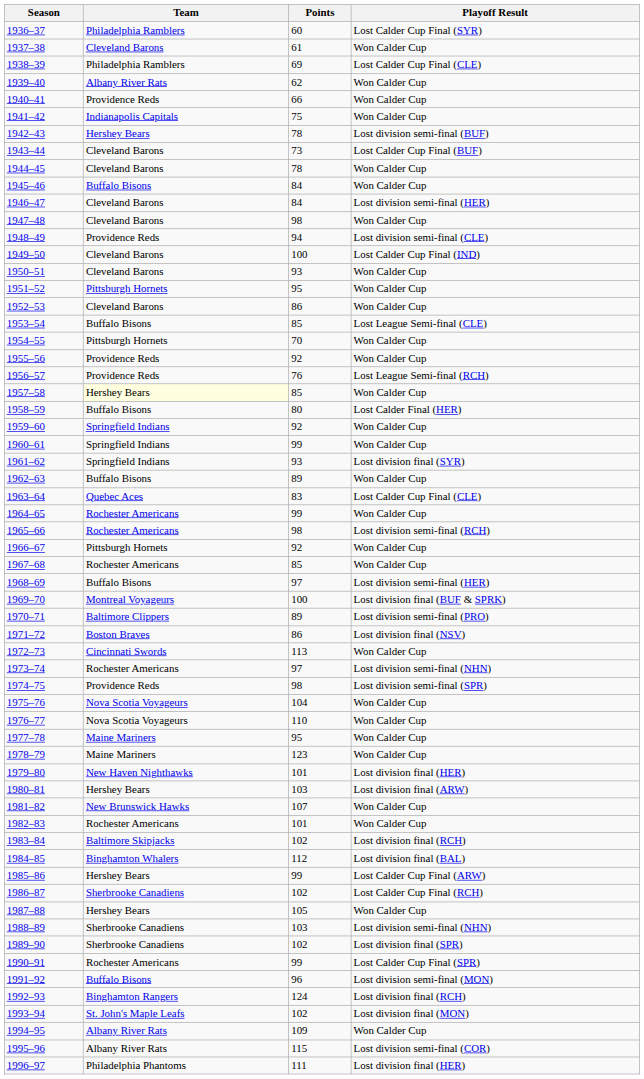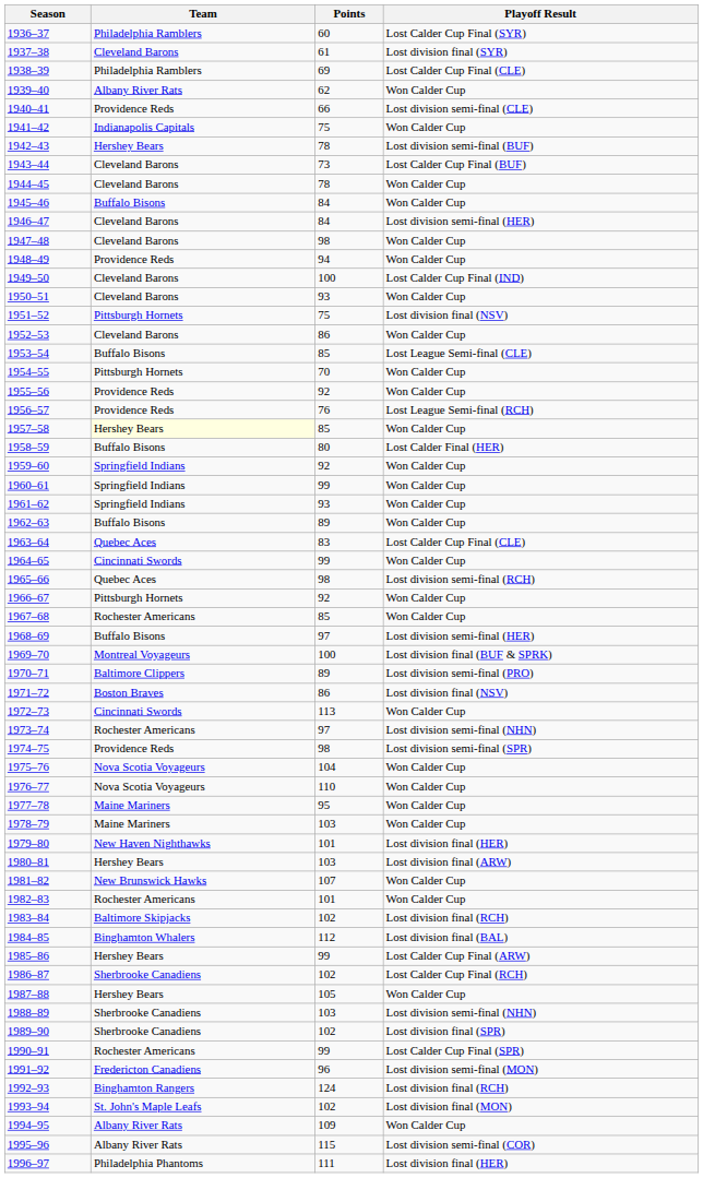1937–38 | Playoff Result: Won Calder Cup -> Lost division final (SYR)
1940–41 | Playoff Result: Won Calder Cup -> Lost division semi-final (CLE)
1948–49 | Playoff Result: Lost division semi-final (CLE) -> Won Calder Cup
1951–52 | Points: 95 -> 75
1951–52 | Playoff Result: Won Calder Cup -> Lost division final (NSV)
1961–62 | Playoff Result: Lost division final (SYR) -> Won Calder Cup
1964–65 | Team: Rochester Americans -> Cincinnati Swords
1965–66 | Team: Rochester Americans -> Quebec Aces
1978–79 | Points: 123 -> 103
1991–92 | Team: Buffalo Bisons -> Fredericton Canadiens
